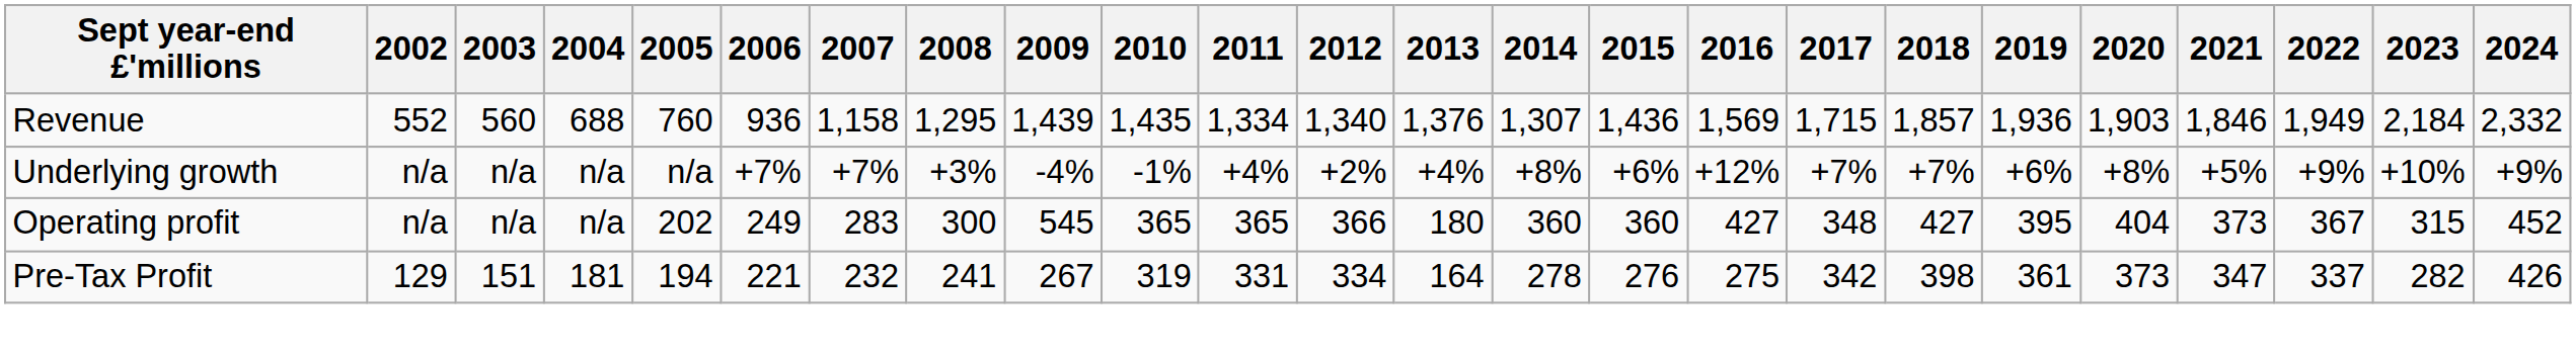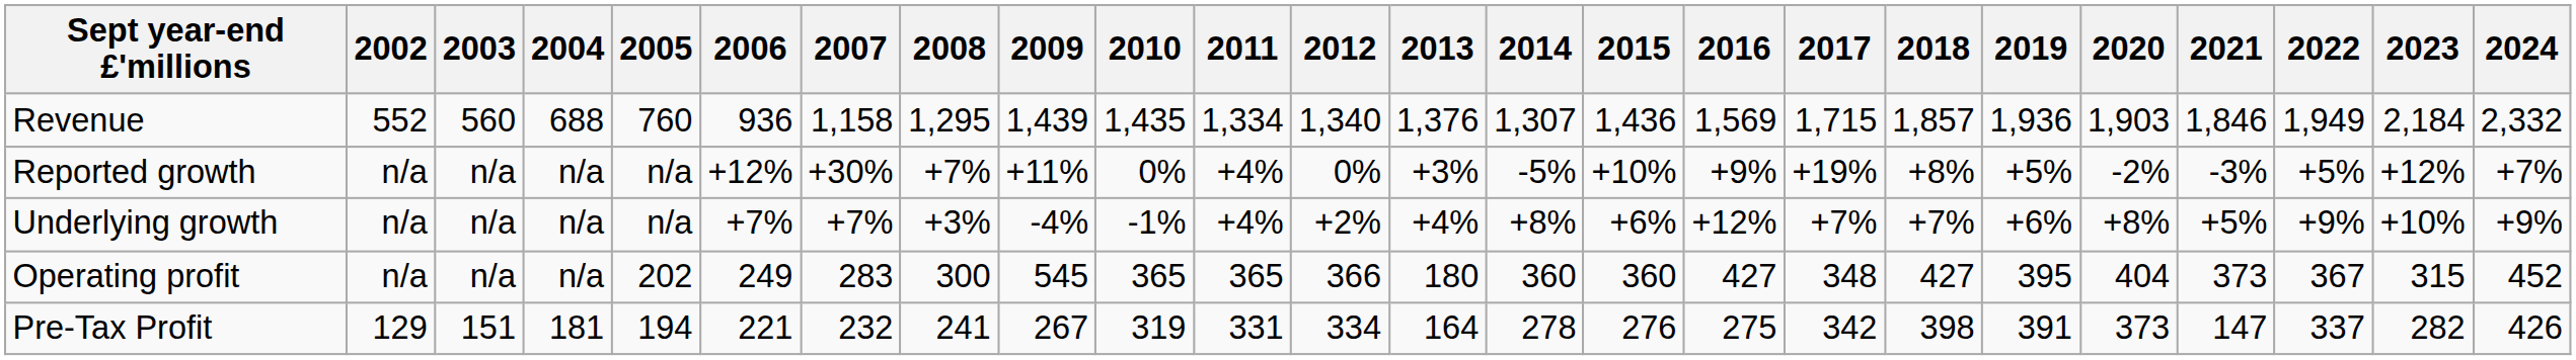+ row: Reported growth | n/a | n/a | n/a | n/a | +12% | +30% | +7% | +11% | 0% | +4% | 0% | +3% | -5% | +10% | +9% | +19% | +8% | +5% | -2% | -3% | +5% | +12% | +7%
Pre-Tax Profit | 2019: 361 -> 391
Pre-Tax Profit | 2021: 347 -> 147
